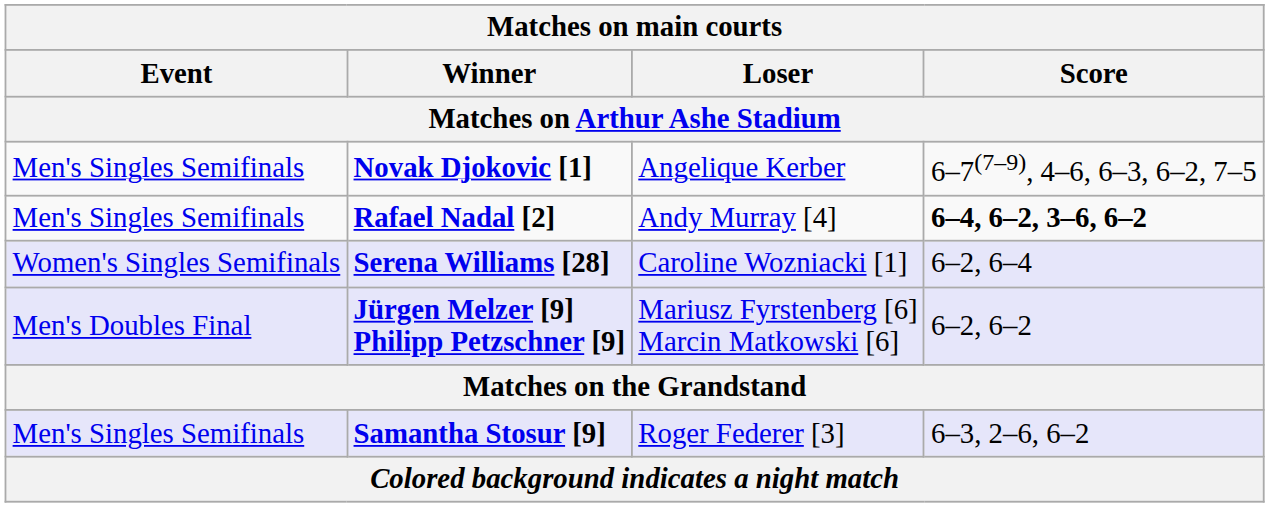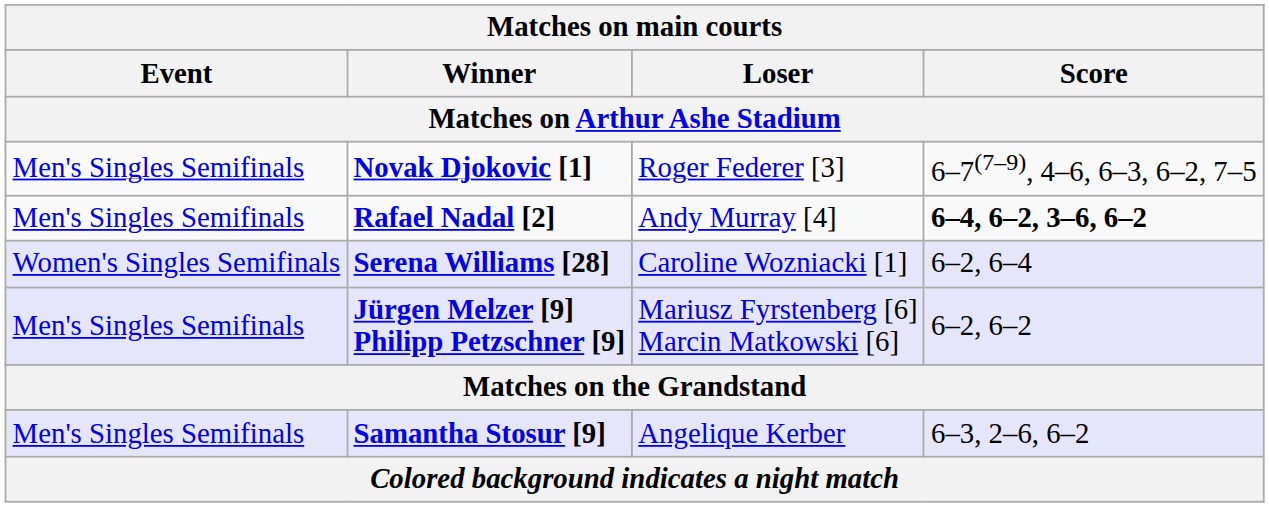Novak Djokovic [1] | Loser: Angelique Kerber -> Roger Federer [3]
Jürgen Melzer [9] Philipp Petzschner [9] | Event: Men's Doubles Final -> Men's Singles Semifinals
Samantha Stosur [9] | Loser: Roger Federer [3] -> Angelique Kerber
